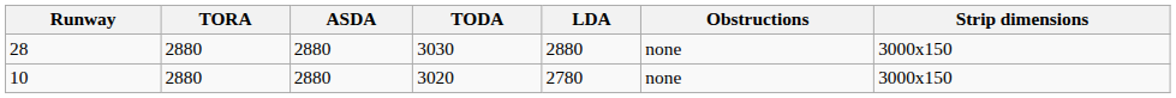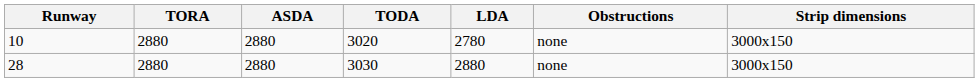rows swapped: 10 <-> 28
